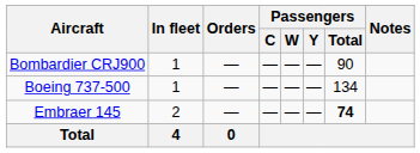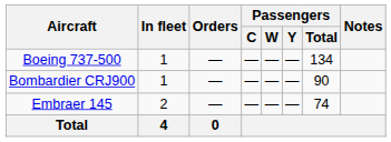rows swapped: Boeing 737-500 <-> Bombardier CRJ900
Embraer 145 | Passengers / Total: bold -> normal
